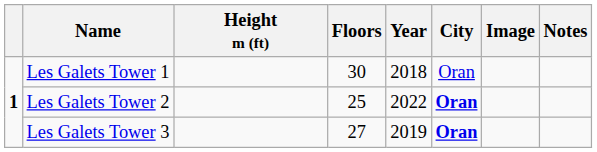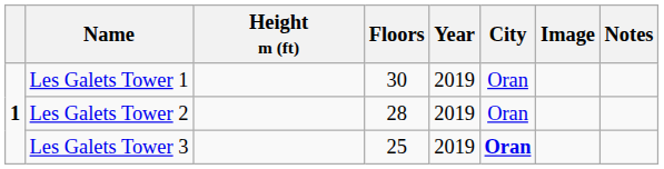Les Galets Tower 1 | Year: 2018 -> 2019
Les Galets Tower 2 | Floors: 25 -> 28
Les Galets Tower 2 | Year: 2022 -> 2019
Les Galets Tower 2 | City: bold -> normal
Les Galets Tower 3 | Floors: 27 -> 25
